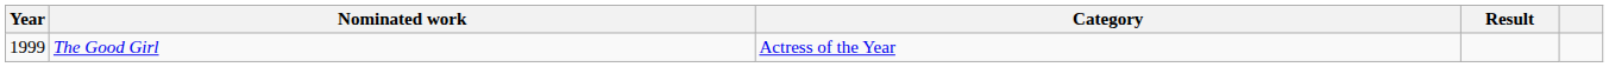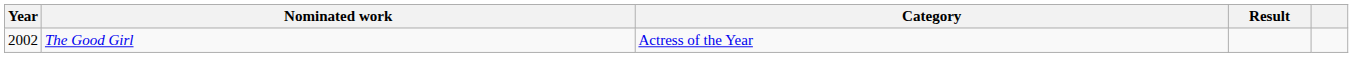The Good Girl | Year: 1999 -> 2002
